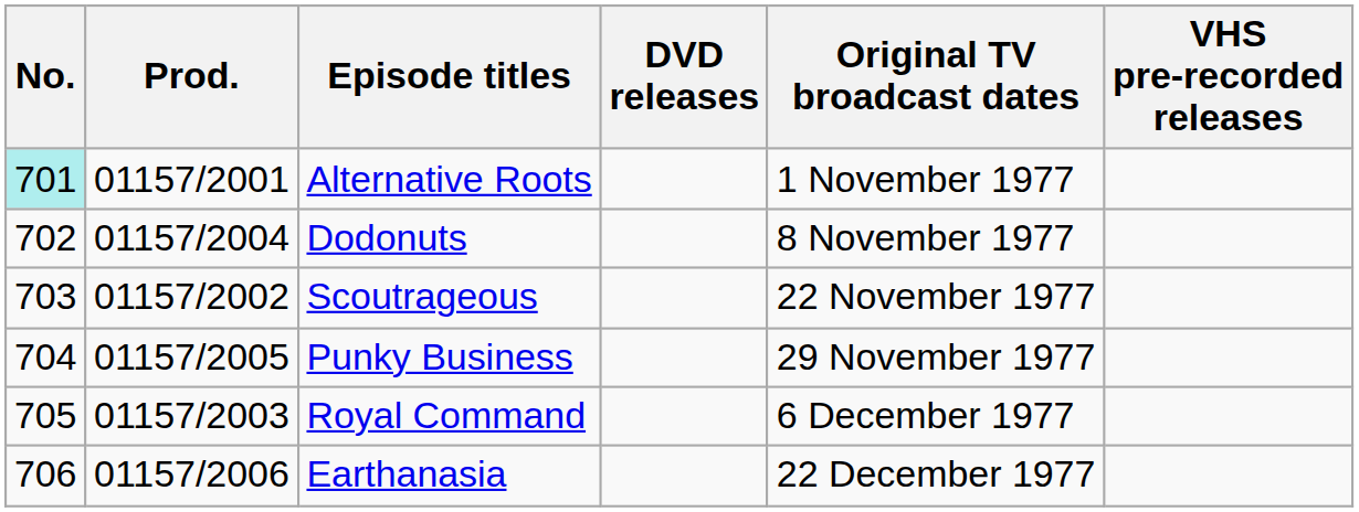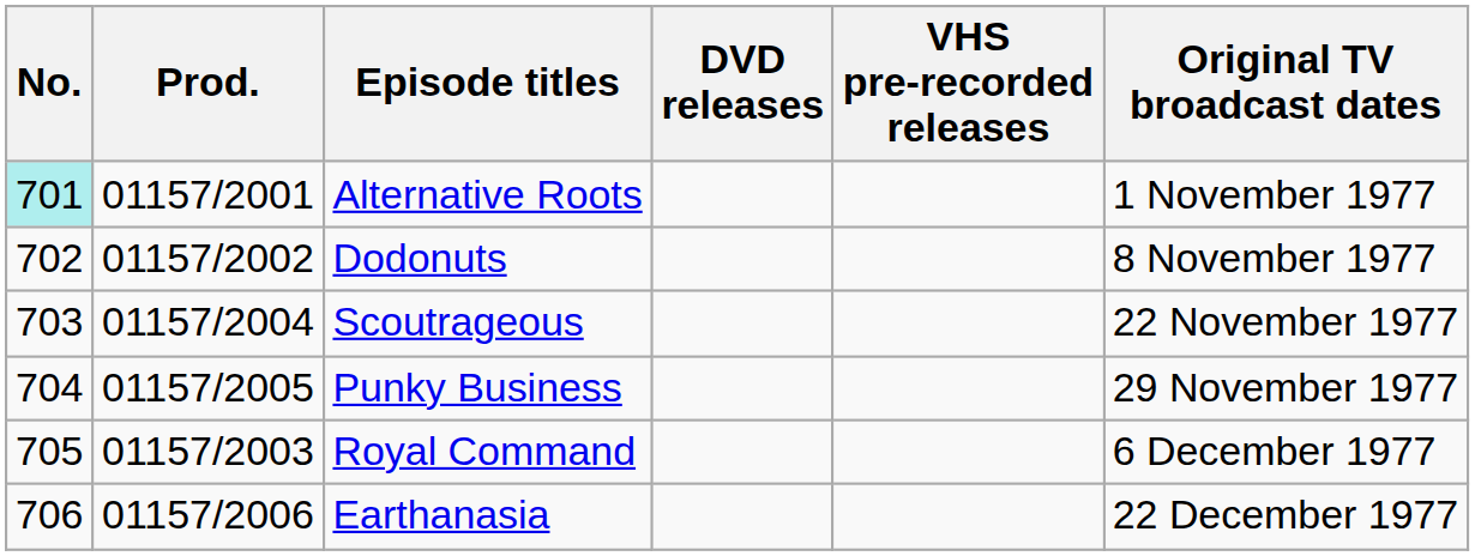columns swapped: VHS pre-recorded releases <-> Original TV broadcast dates
Dodonuts | Prod.: 01157/2004 -> 01157/2002
Scoutrageous | Prod.: 01157/2002 -> 01157/2004
